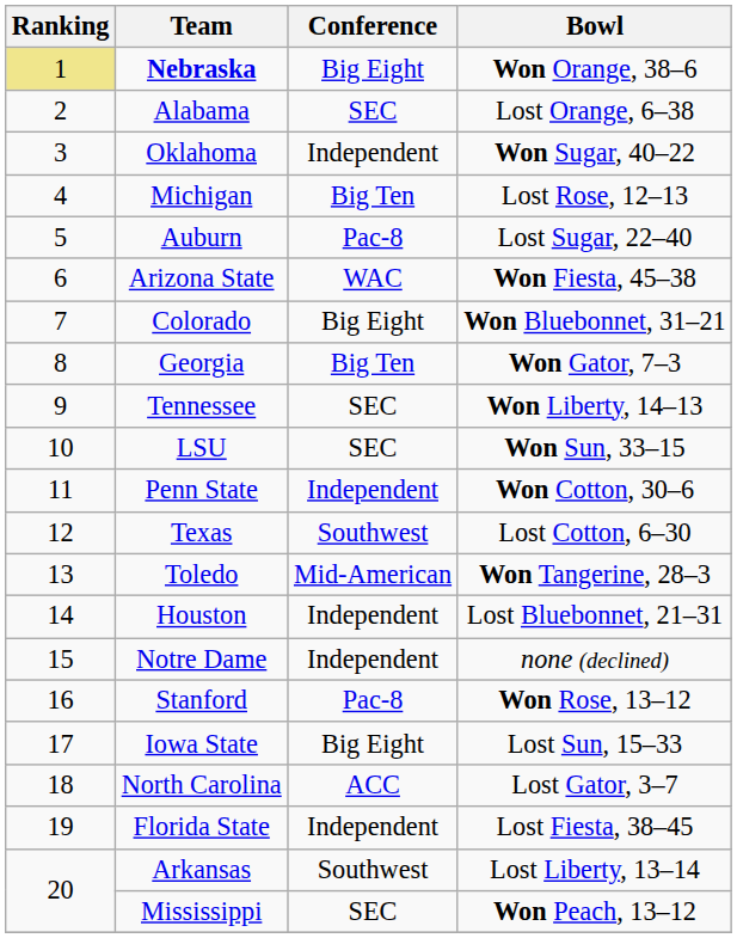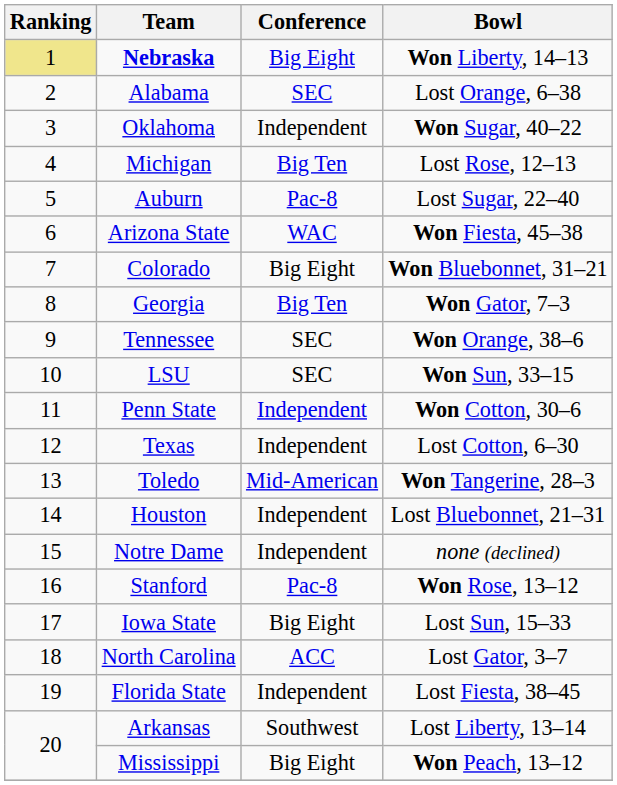Nebraska | Bowl: Won Orange, 38–6 -> Won Liberty, 14–13
Tennessee | Bowl: Won Liberty, 14–13 -> Won Orange, 38–6
Texas | Conference: Southwest -> Independent
Mississippi | Conference: SEC -> Big Eight
